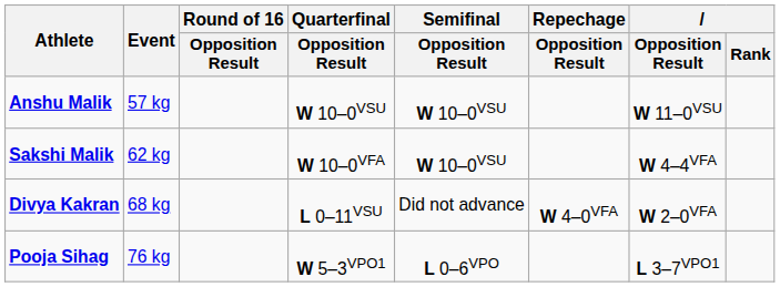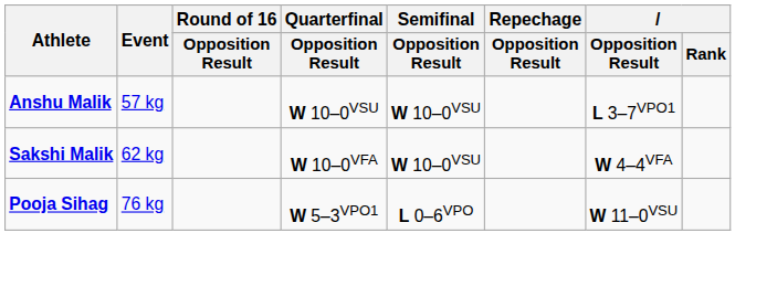Anshu Malik | Opposition Result: W 11–0VSU -> L 3–7VPO1
- row: Divya Kakran | 68 kg | L 0–11VSU | Did not advance | W 4–0VFA | W 2–0VFA
Pooja Sihag | Opposition Result: L 3–7VPO1 -> W 11–0VSU
